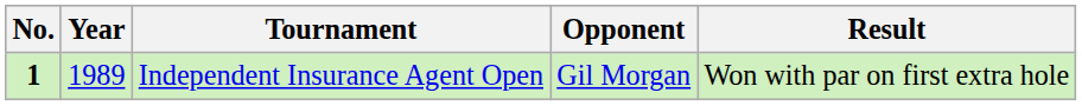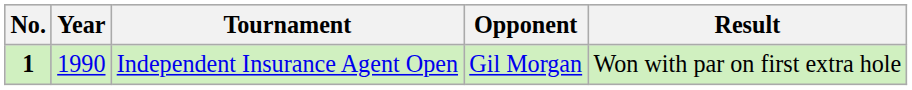Independent Insurance Agent Open | Year: 1989 -> 1990
